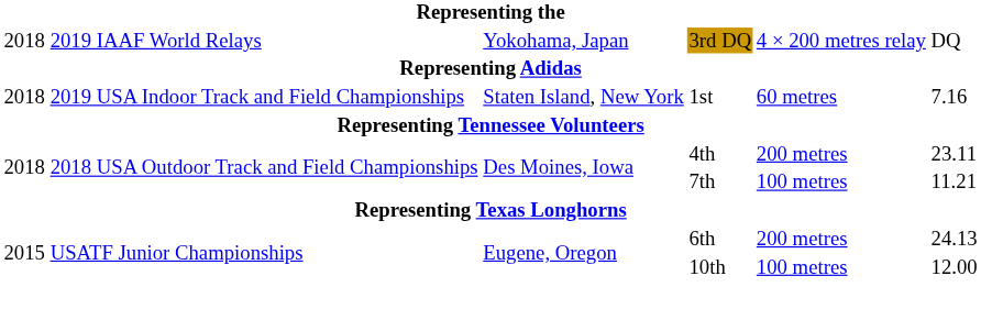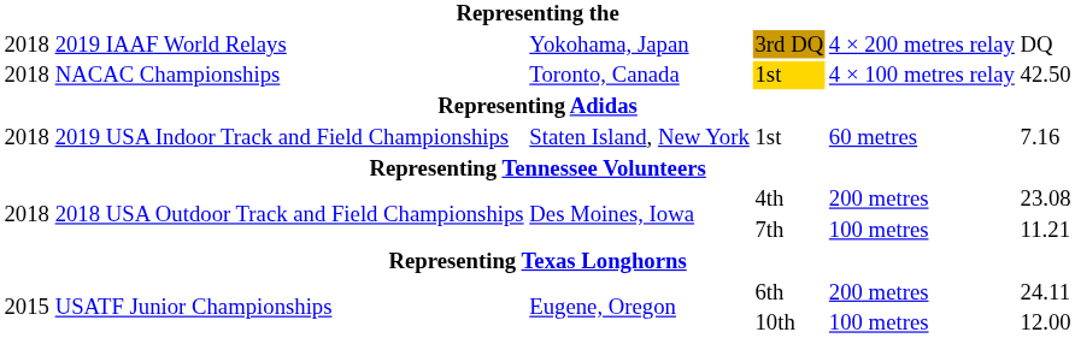+ row: 2018 | NACAC Championships | Toronto, Canada | 1st | 4 × 100 metres relay | 42.50
4th | column 6: 23.11 -> 23.08
6th | column 6: 24.13 -> 24.11
